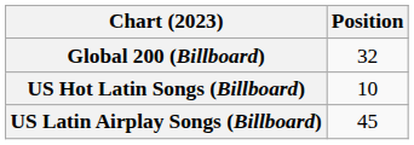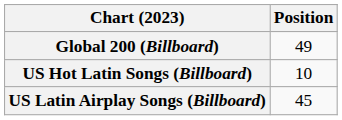Global 200 (Billboard) | Position: 32 -> 49
